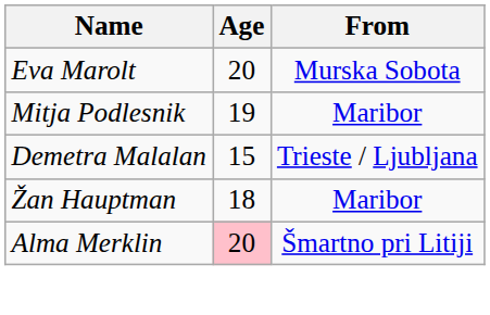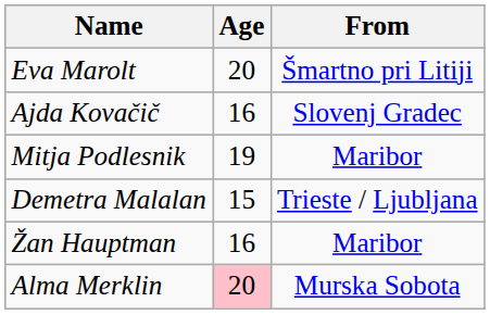Eva Marolt | From: Murska Sobota -> Šmartno pri Litiji
+ row: Ajda Kovačič | 16 | Slovenj Gradec
Žan Hauptman | Age: 18 -> 16
Alma Merklin | From: Šmartno pri Litiji -> Murska Sobota
